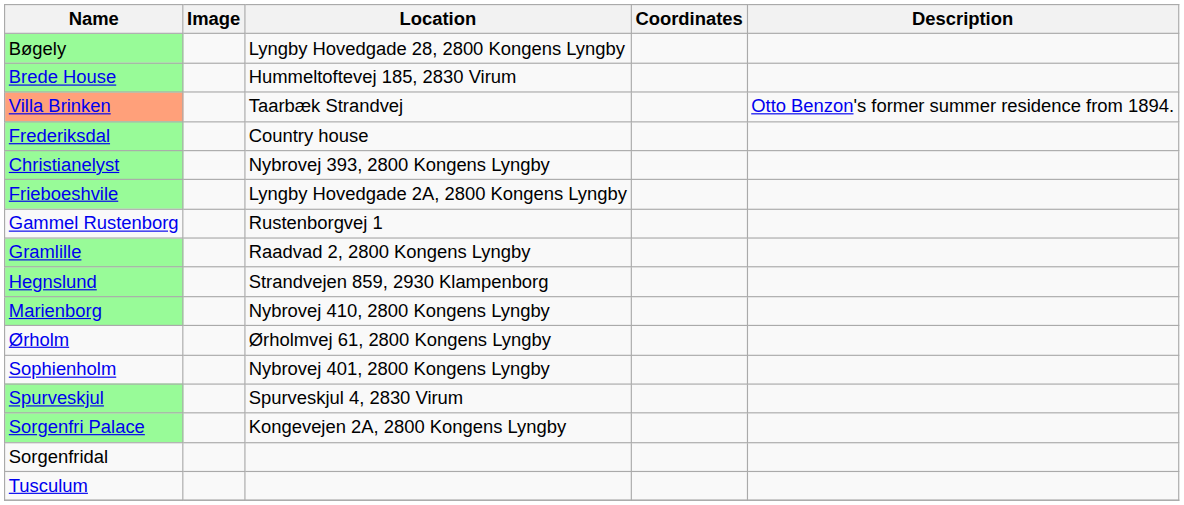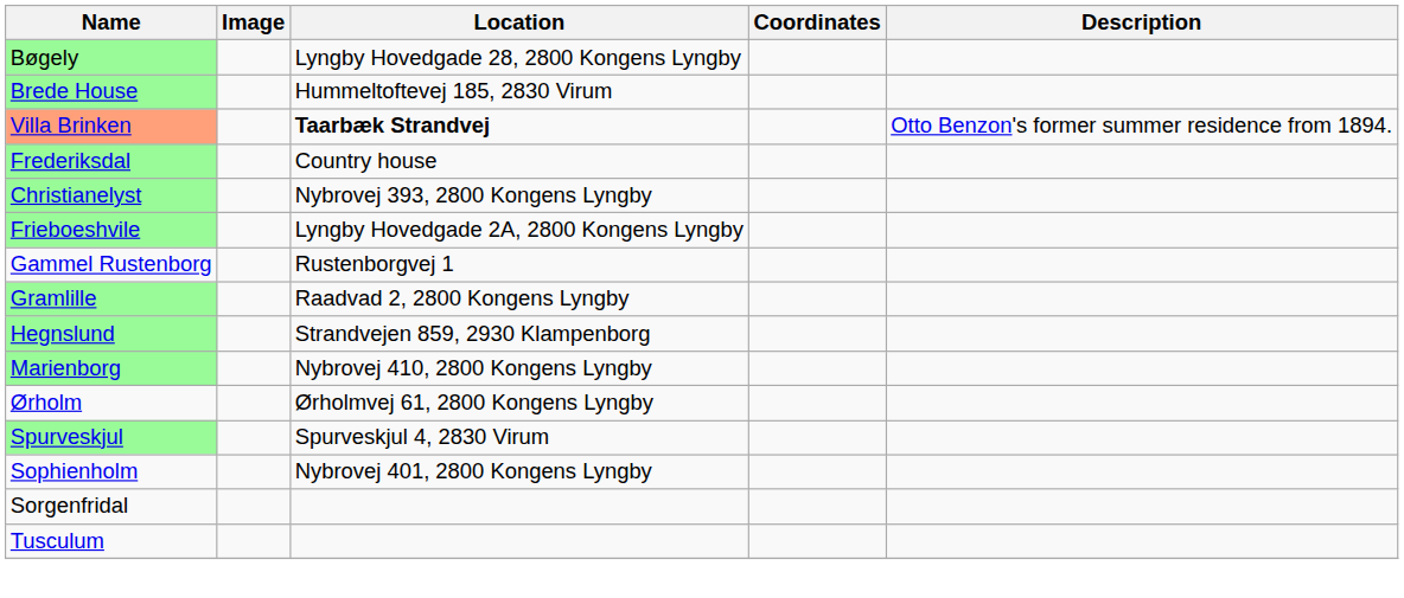Villa Brinken | Location: normal -> bold
rows swapped: Sophienholm <-> Spurveskjul
- row: Sorgenfri Palace | Kongevejen 2A, 2800 Kongens Lyngby
